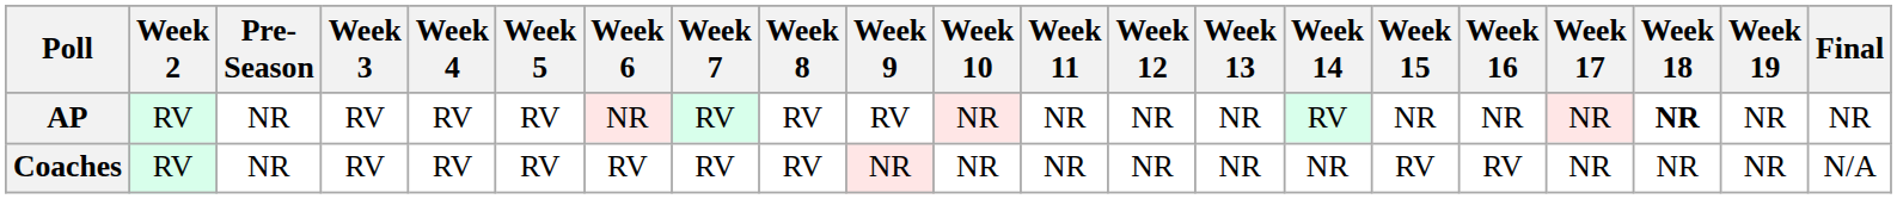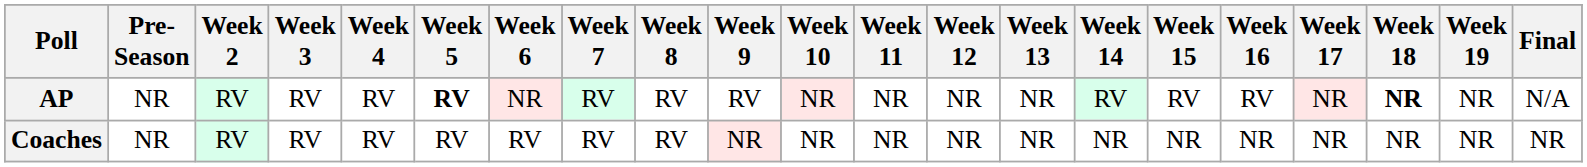columns swapped: Pre- Season <-> Week 2
AP | Week 5: normal -> bold
AP | Week 15: NR -> RV
AP | Week 16: NR -> RV
AP | Final: NR -> N/A
Coaches | Week 15: RV -> NR
Coaches | Week 16: RV -> NR
Coaches | Final: N/A -> NR
